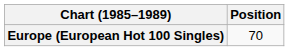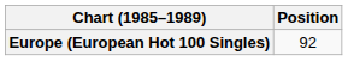Europe (European Hot 100 Singles) | Position: 70 -> 92
